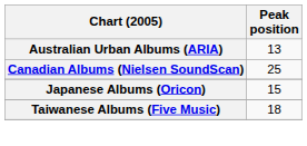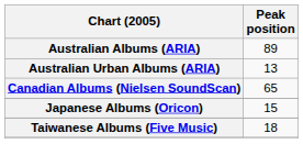+ row: Australian Albums (ARIA) | 89
Canadian Albums (Nielsen SoundScan) | Peak position: 25 -> 65
